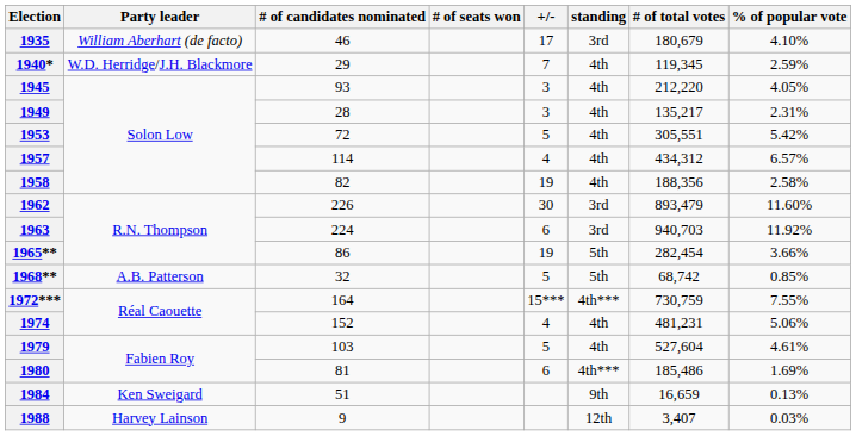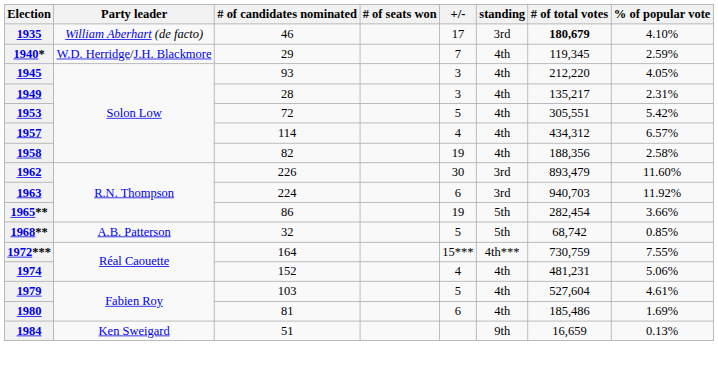1935 | # of total votes: normal -> bold
1980 | standing: 4th*** -> 4th
- row: 1988 | Harvey Lainson | 9 | 12th | 3,407 | 0.03%
